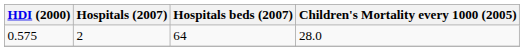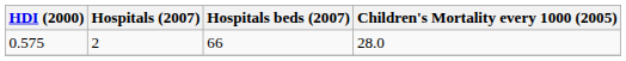0.575 | Hospitals beds (2007): 64 -> 66
